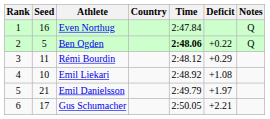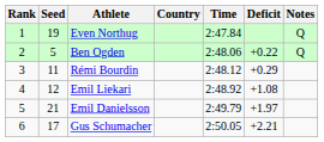Even Northug | Seed: 16 -> 19
Ben Ogden | Time: bold -> normal
Emil Liekari | Seed: 10 -> 12
